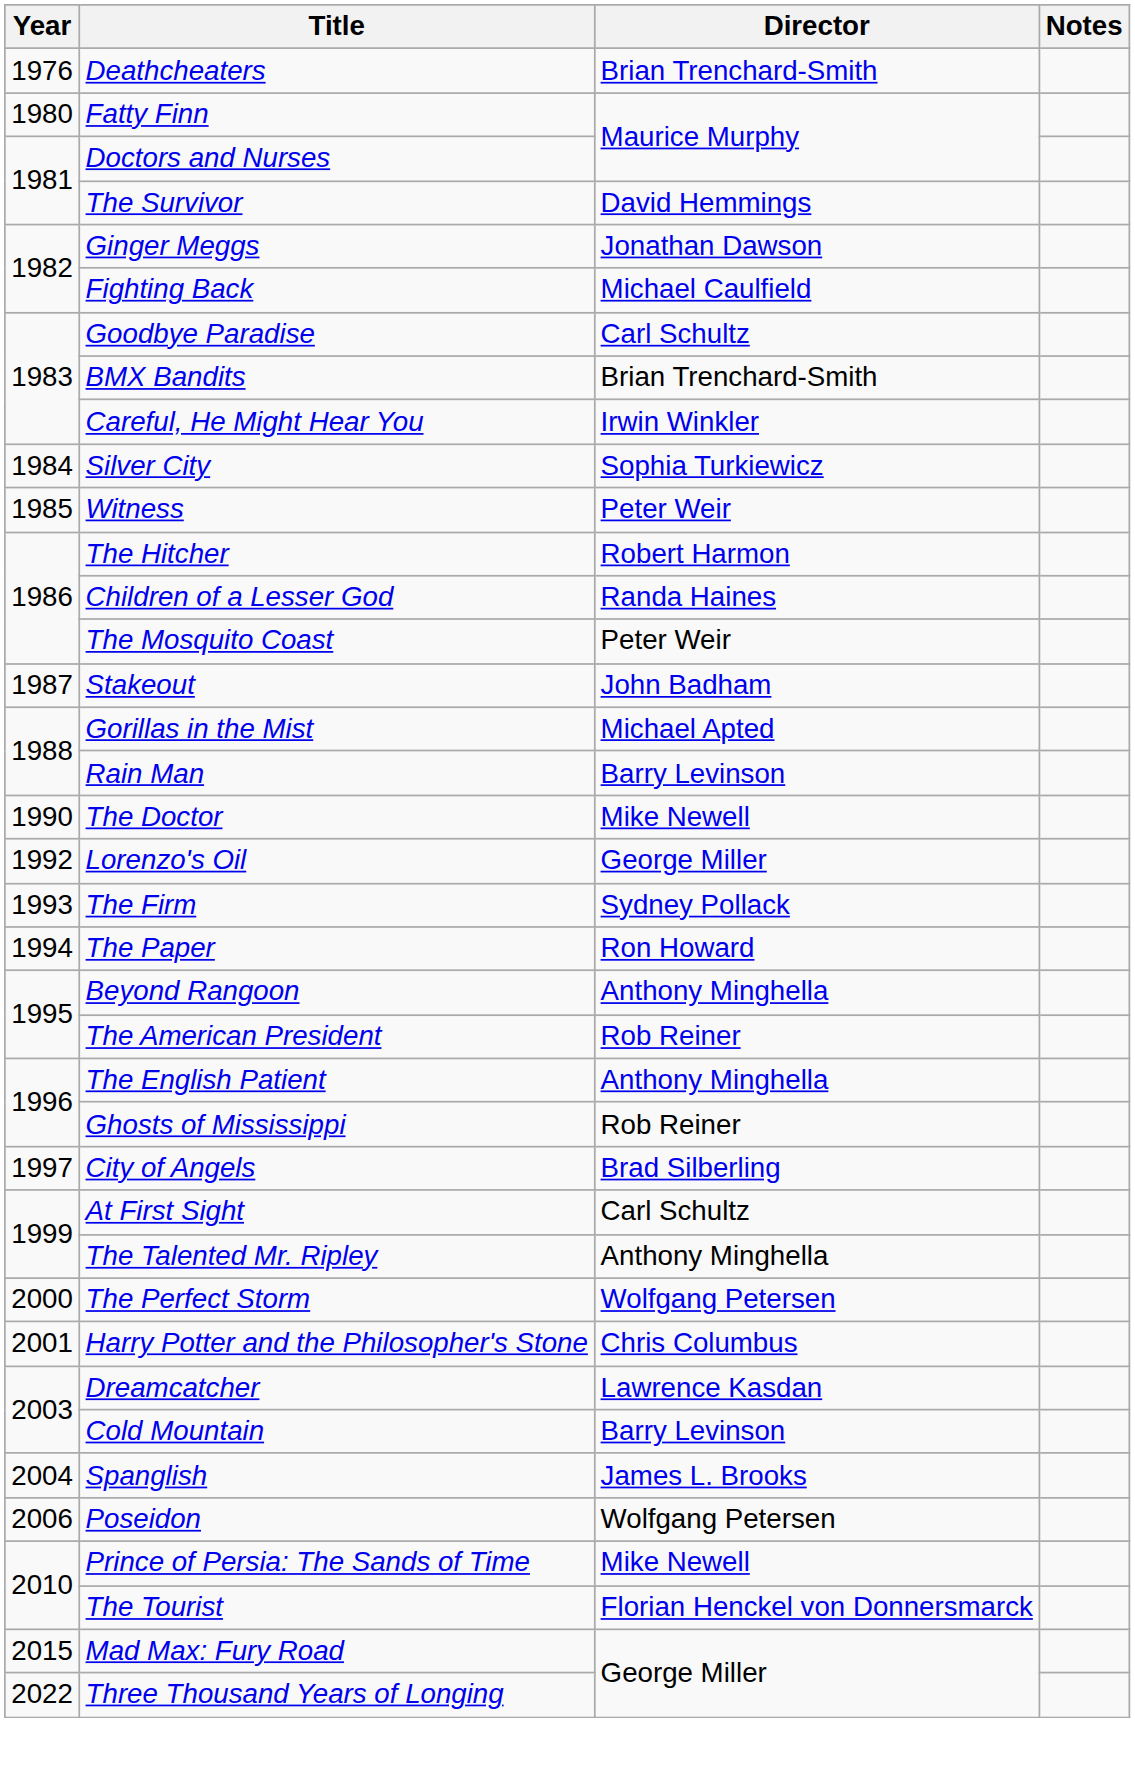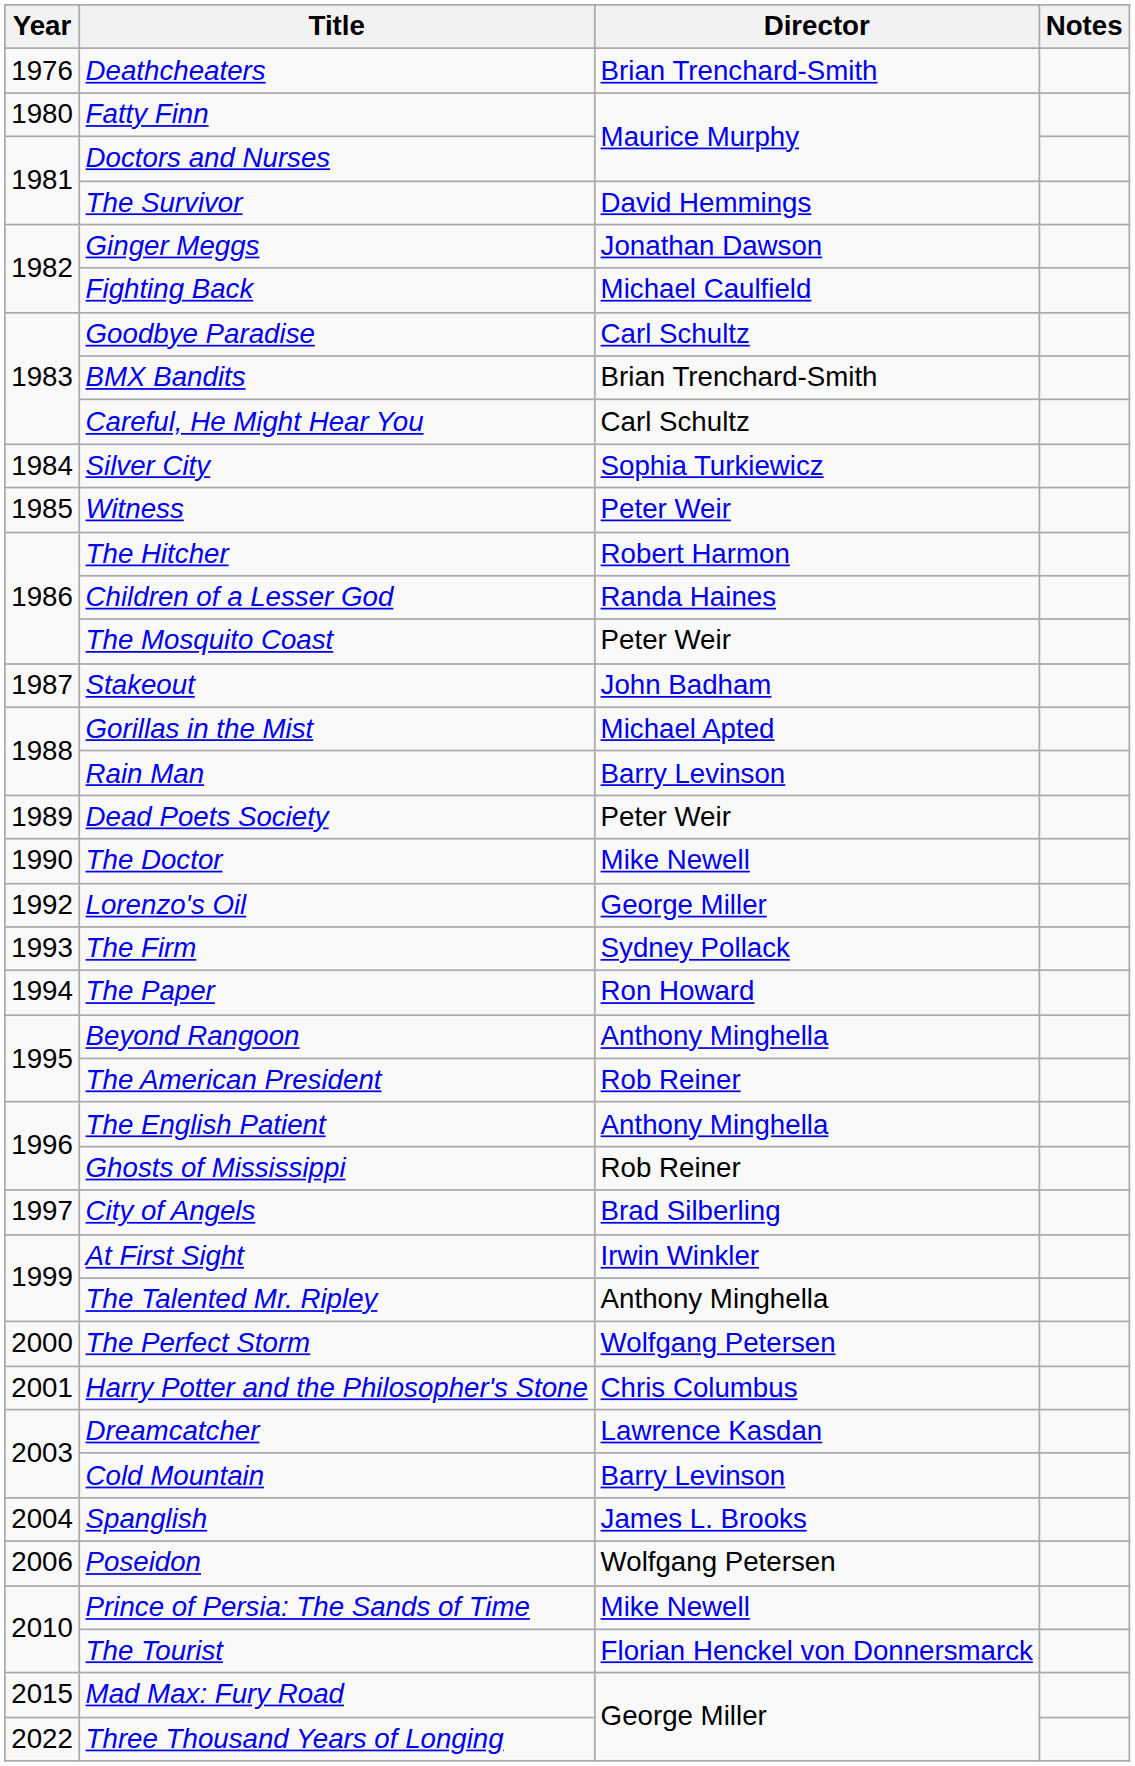Careful, He Might Hear You | Director: Irwin Winkler -> Carl Schultz
+ row: 1989 | Dead Poets Society | Peter Weir
At First Sight | Director: Carl Schultz -> Irwin Winkler
